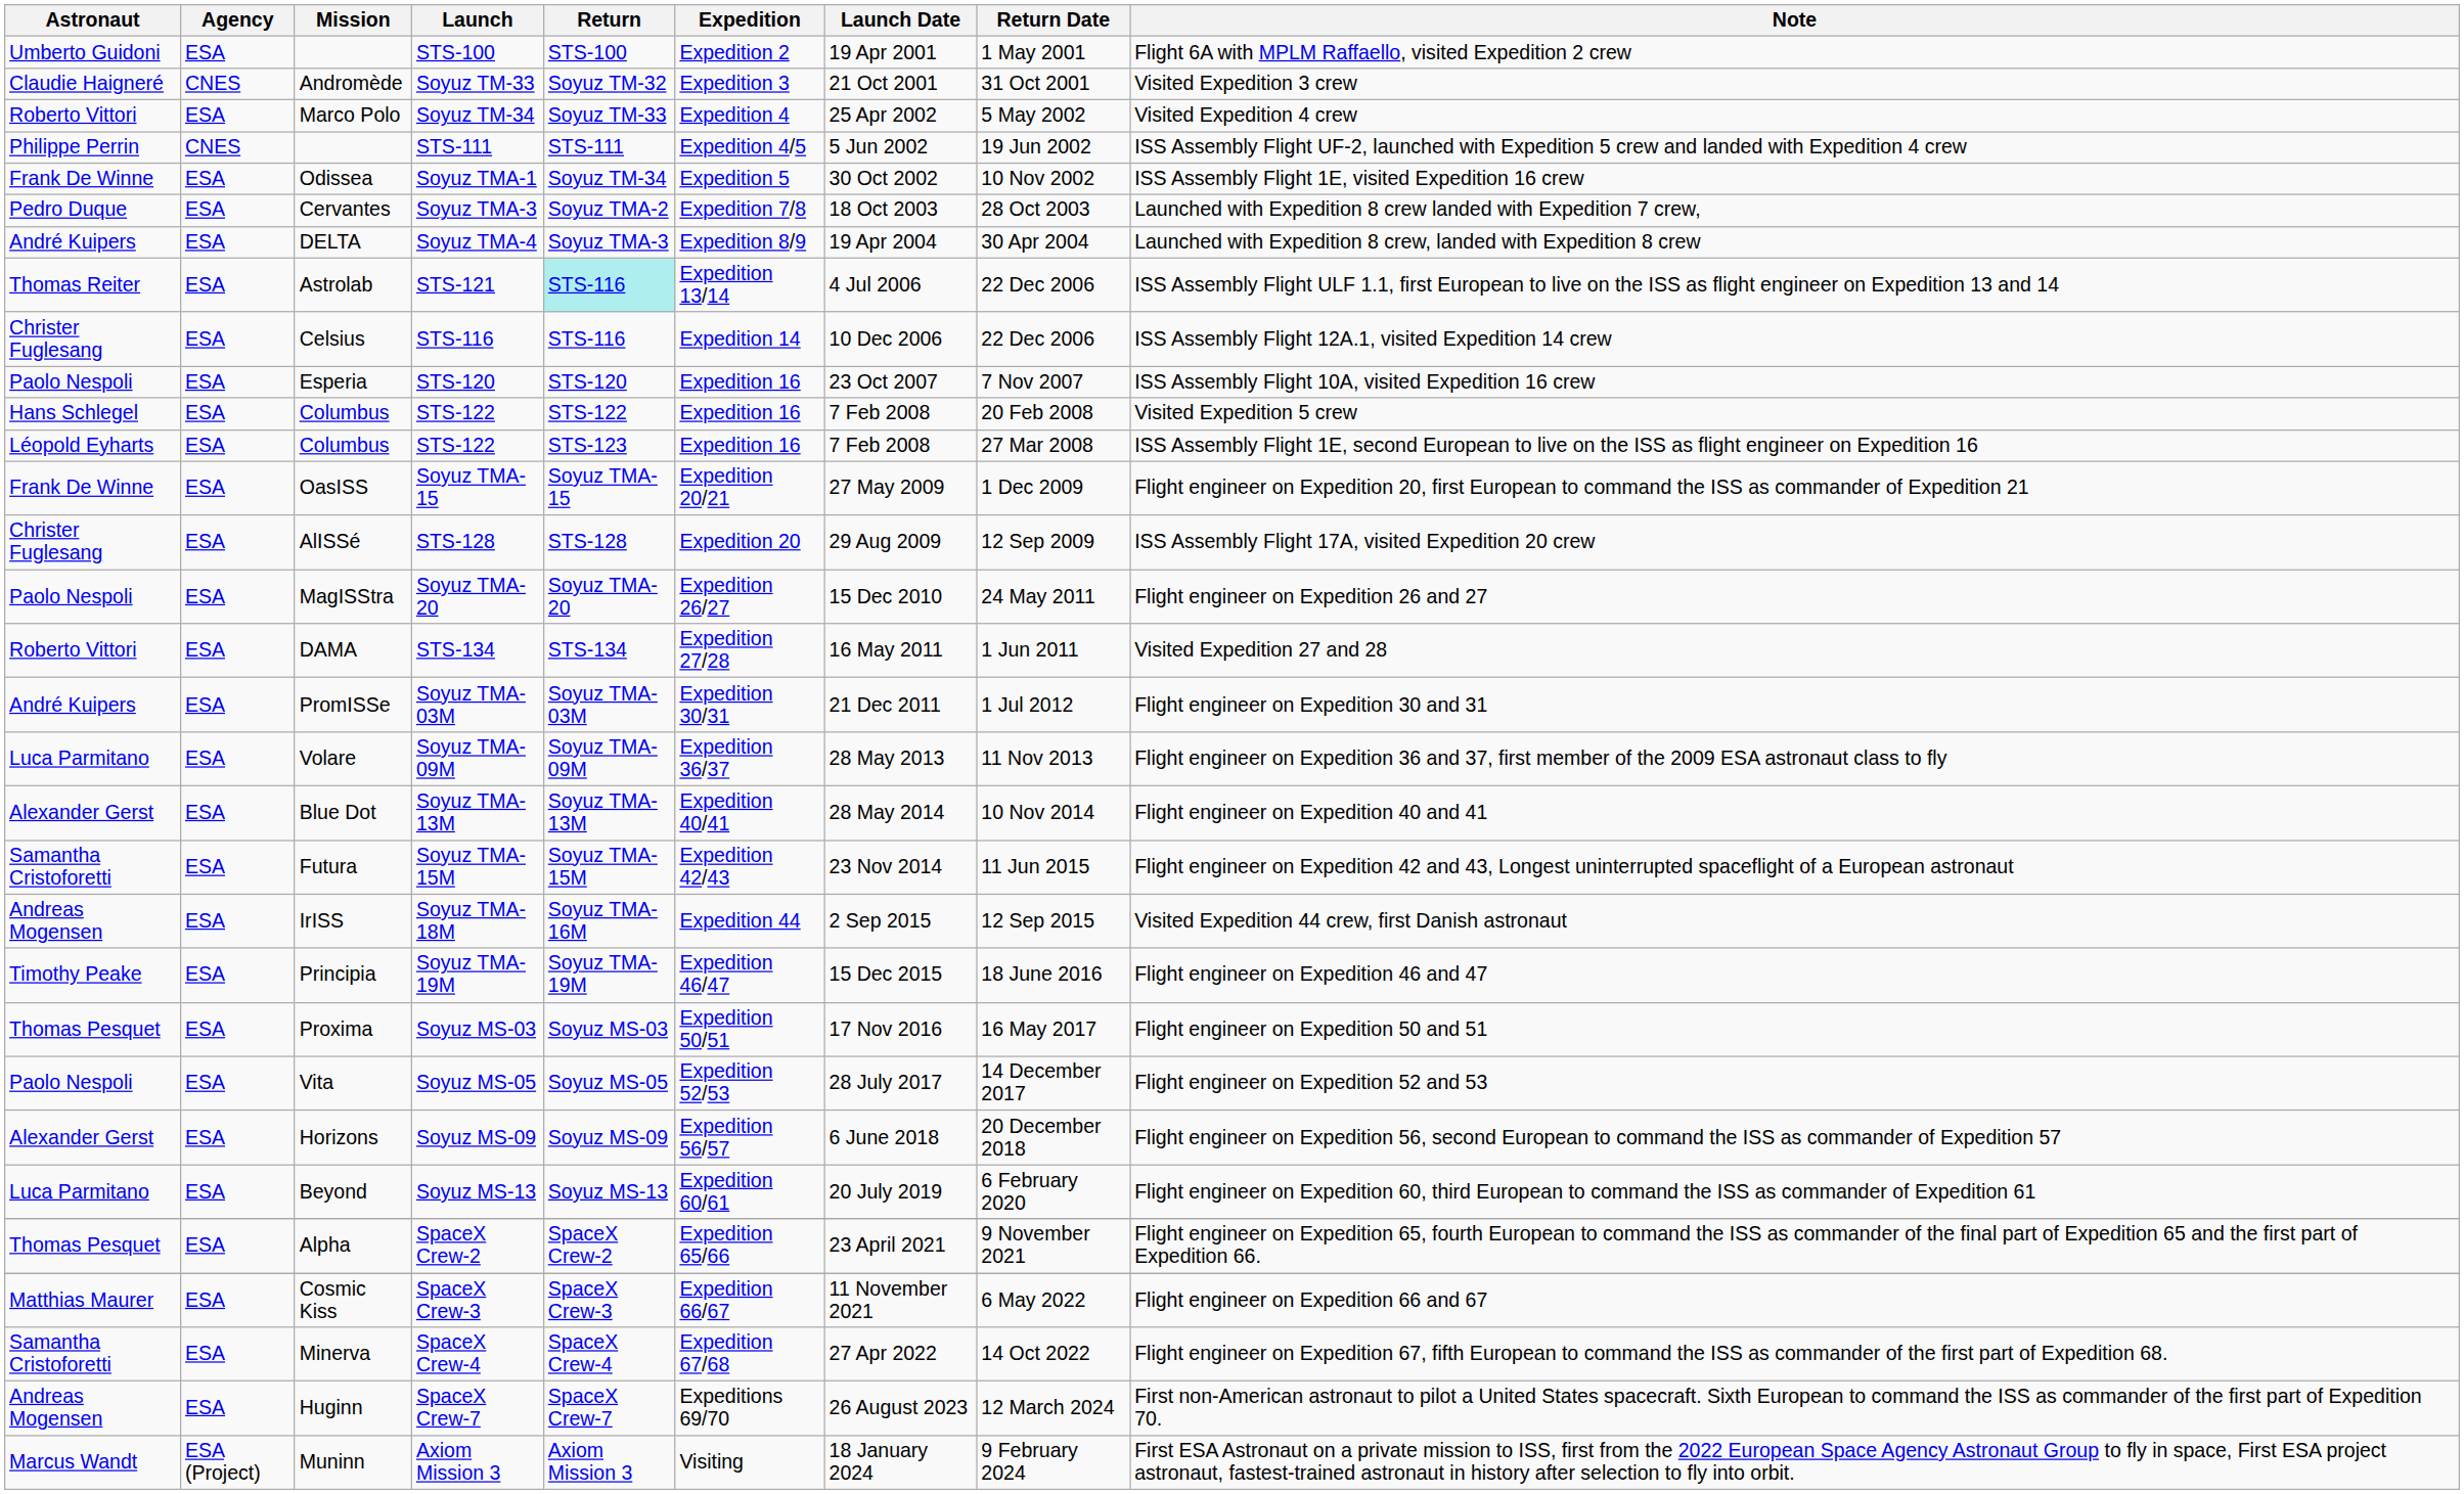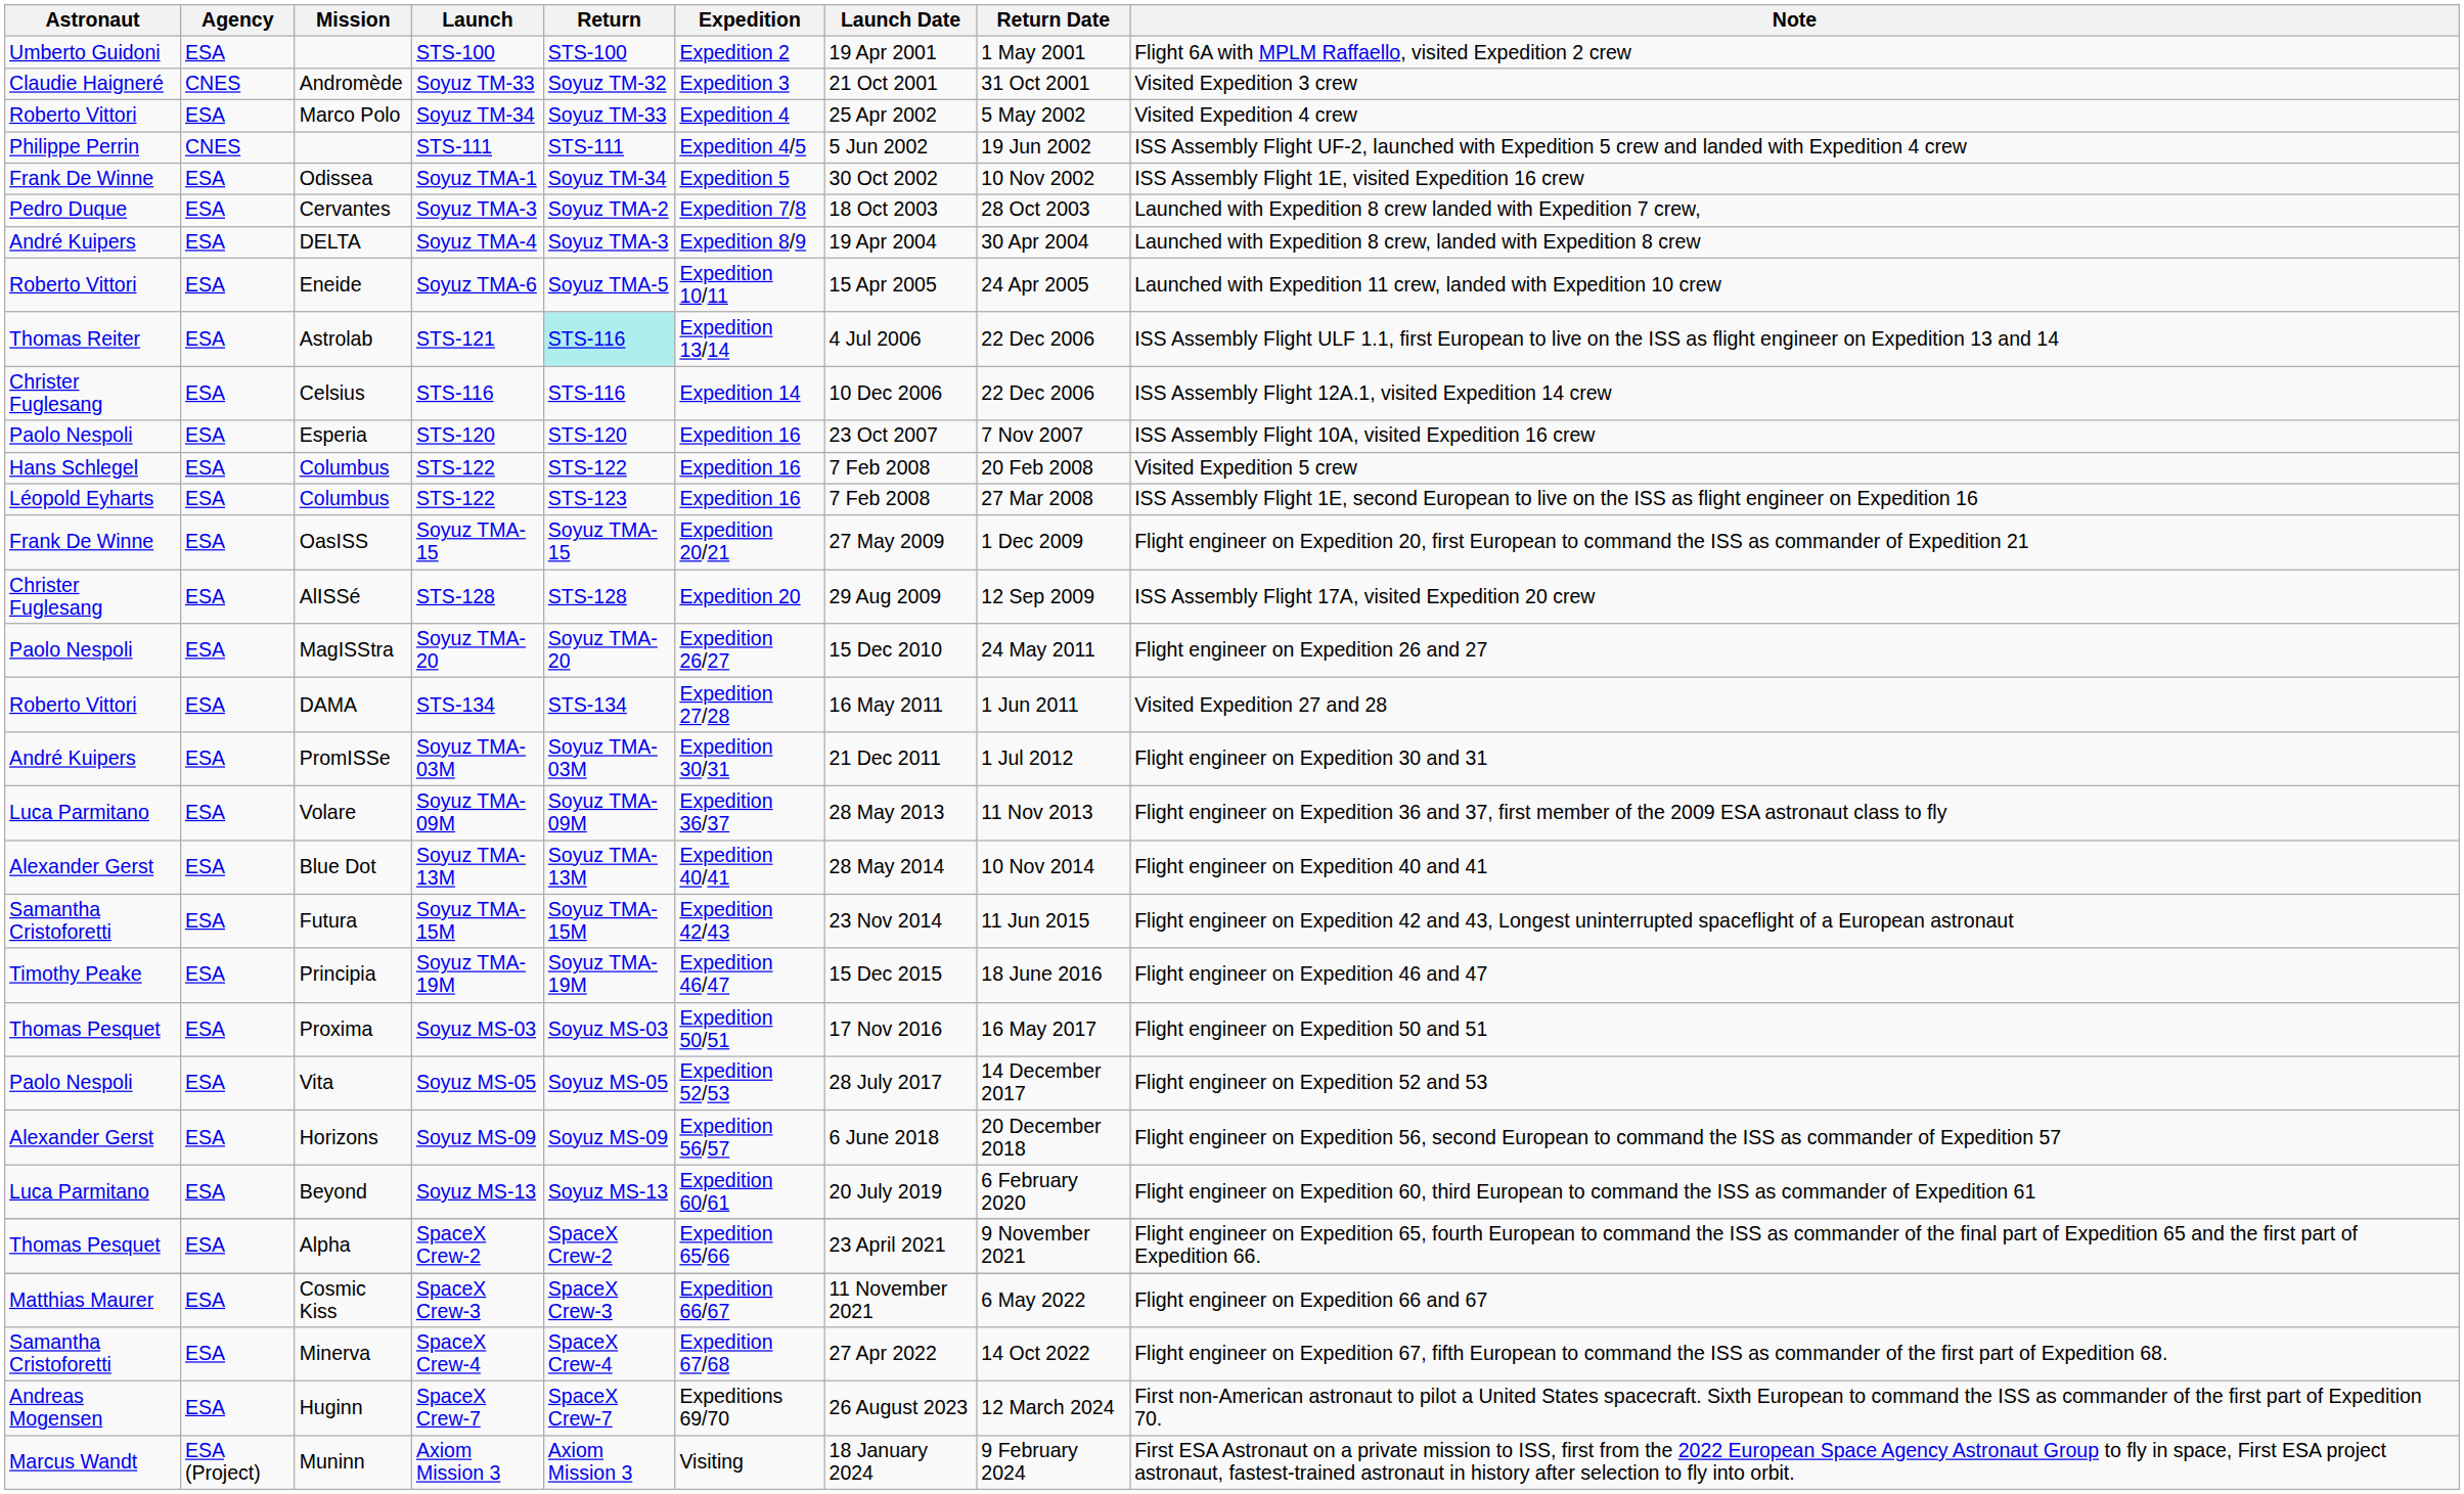+ row: Roberto Vittori | ESA | Eneide | Soyuz TMA-6 | Soyuz TMA-5 | Expedition 10/11 | 15 Apr 2005 | 24 Apr 2005 | Launched with Expedition 11 crew, landed with Expedition 10 crew
- row: Andreas Mogensen | ESA | IrISS | Soyuz TMA-18M | Soyuz TMA-16M | Expedition 44 | 2 Sep 2015 | 12 Sep 2015 | Visited Expedition 44 crew, first Danish astronaut
